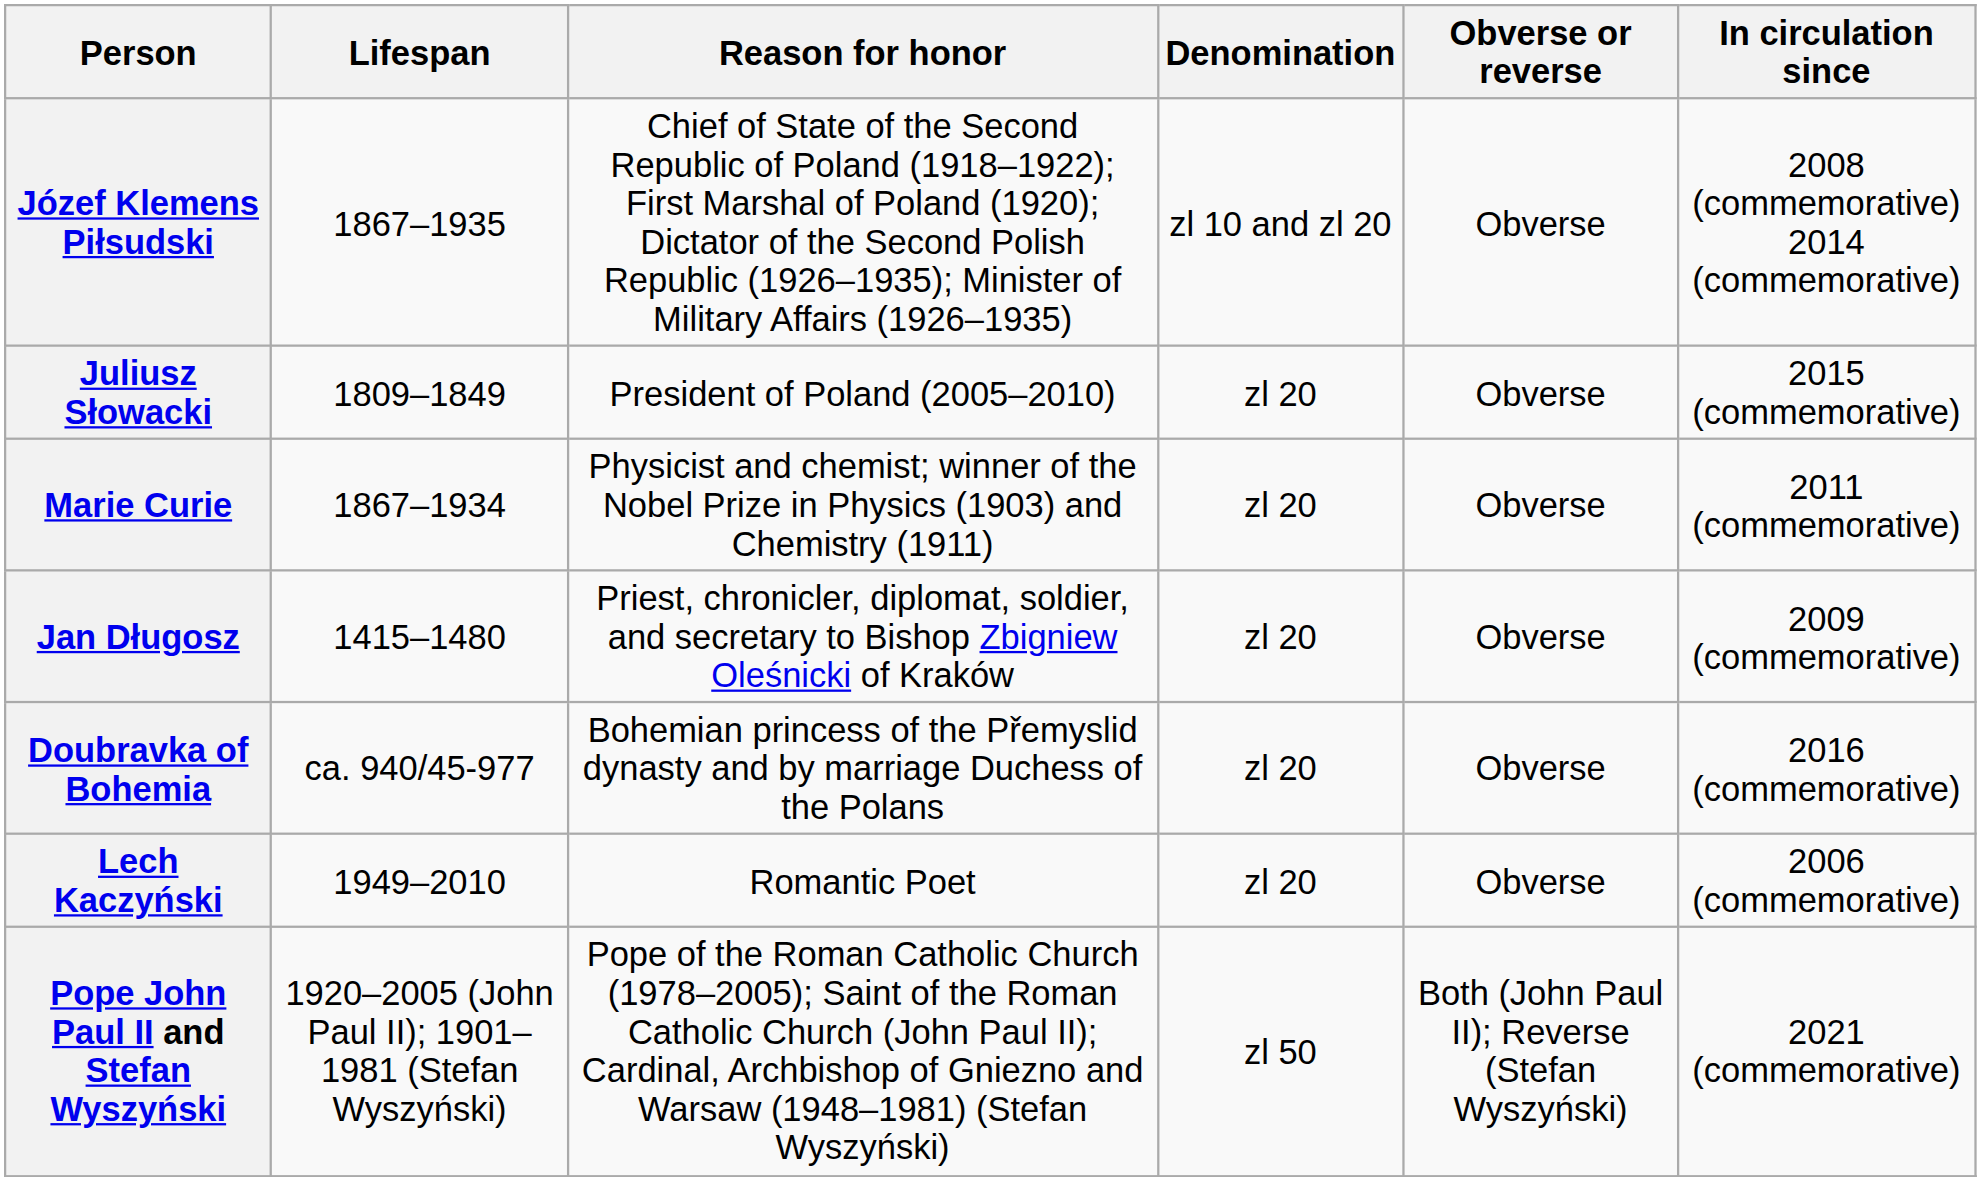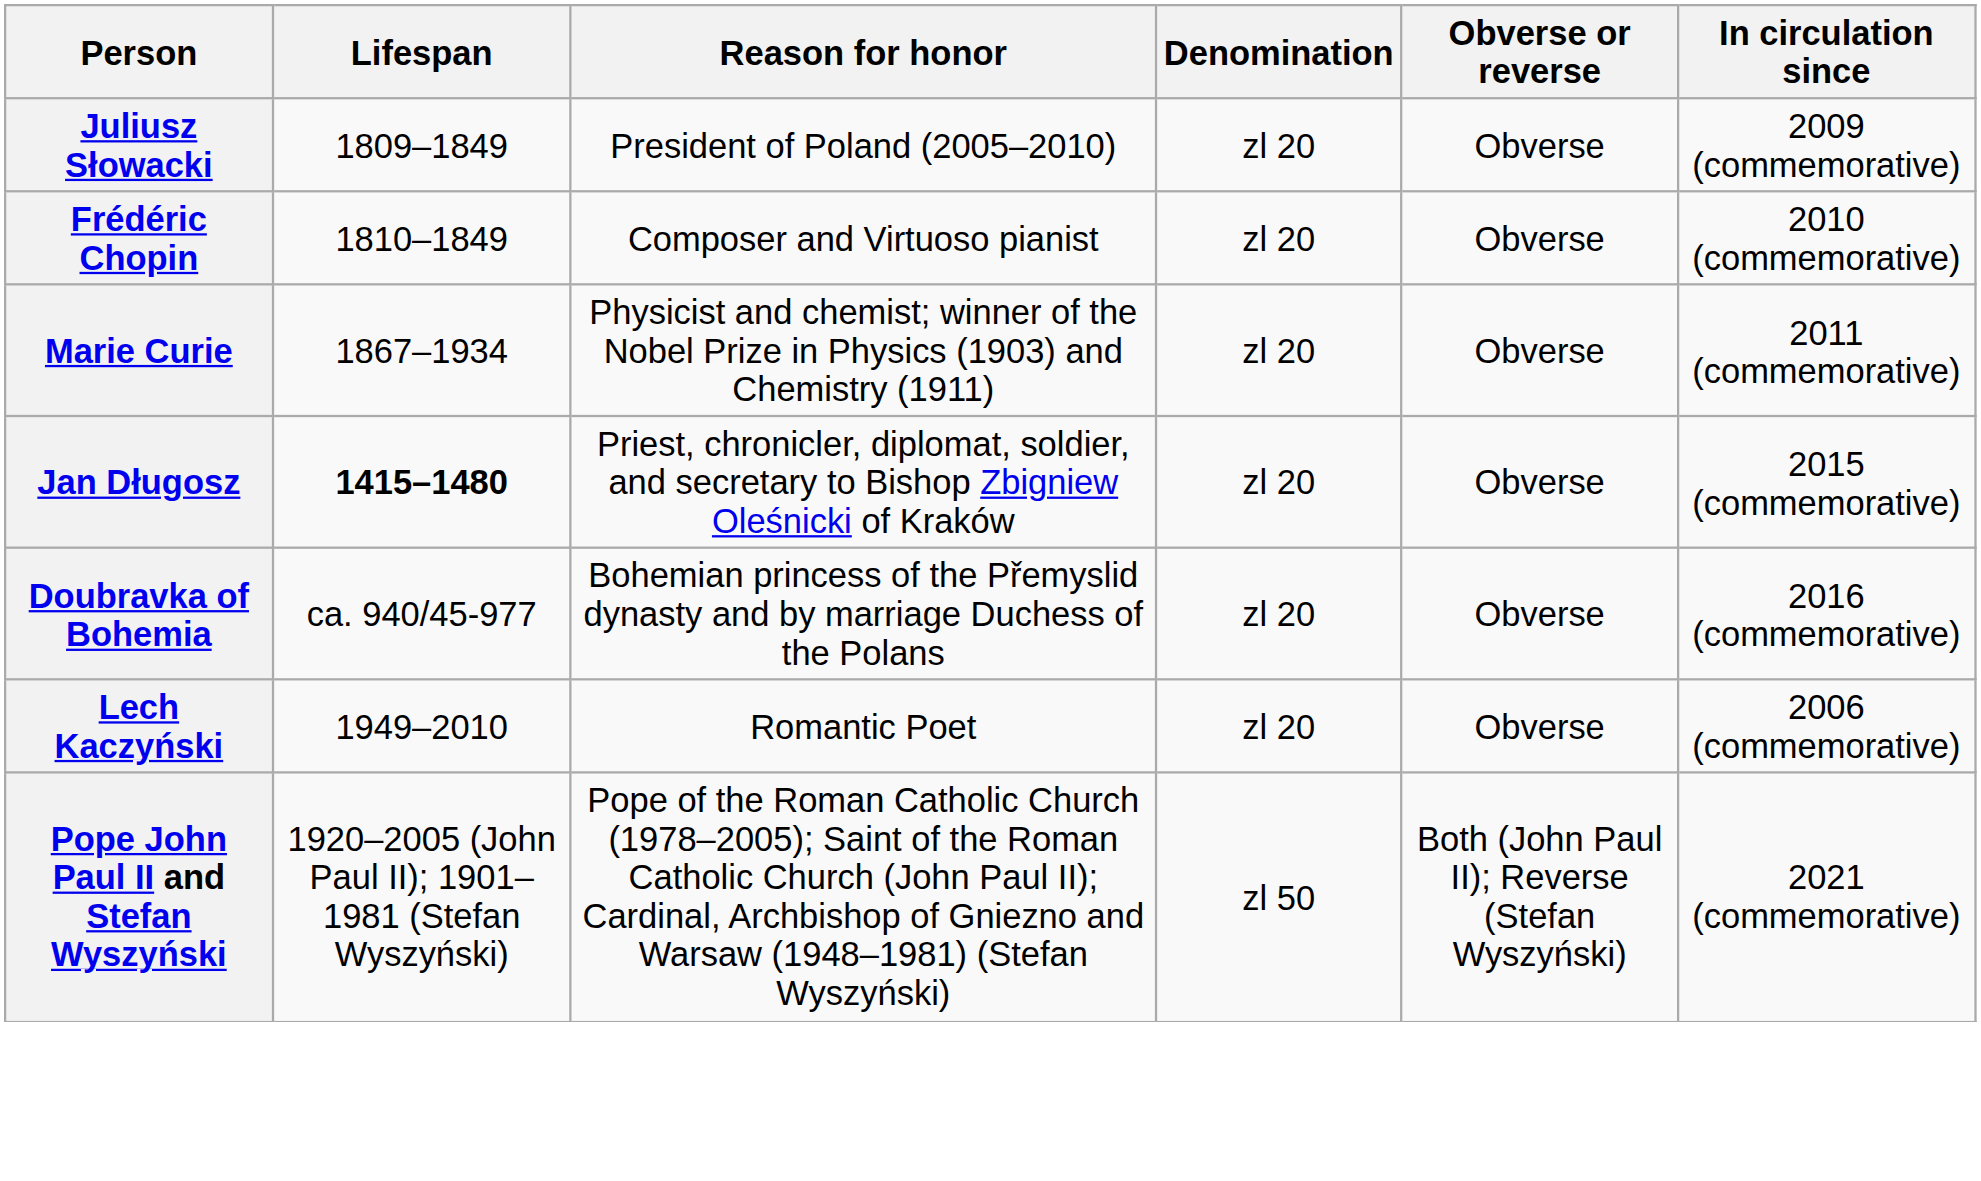- row: Józef Klemens Piłsudski | 1867–1935 | Chief of State of the Second Republic of Poland (1918–1922); First Marshal of Poland (1920); Dictator of the Second Polish Republic (1926–1935); Minister of Military Affairs (1926–1935) | zl 10 and zl 20 | Obverse | 2008 (commemorative) 2014 (commemorative)
Juliusz Słowacki | In circulation since: 2015 (commemorative) -> 2009 (commemorative)
+ row: Frédéric Chopin | 1810–1849 | Composer and Virtuoso pianist | zl 20 | Obverse | 2010 (commemorative)
Jan Długosz | Lifespan: normal -> bold
Jan Długosz | In circulation since: 2009 (commemorative) -> 2015 (commemorative)
